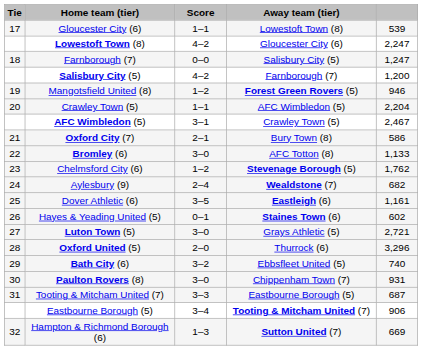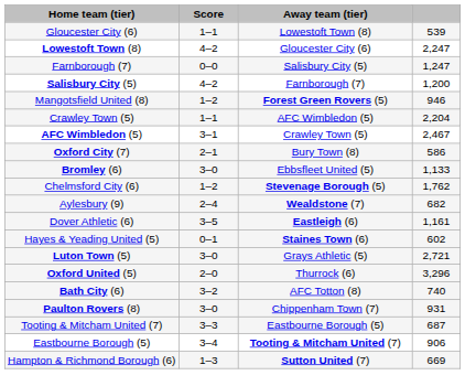- column: Tie | 17 | 18 | 19 | 20 | 21 | 22 | 23 | 24 | 25 | 26 | 27 | 28 | 29 | 30 | 31 | 32
Bromley (6) | Away team (tier): AFC Totton (8) -> Ebbsfleet United (5)
Bath City (6) | Away team (tier): Ebbsfleet United (5) -> AFC Totton (8)
